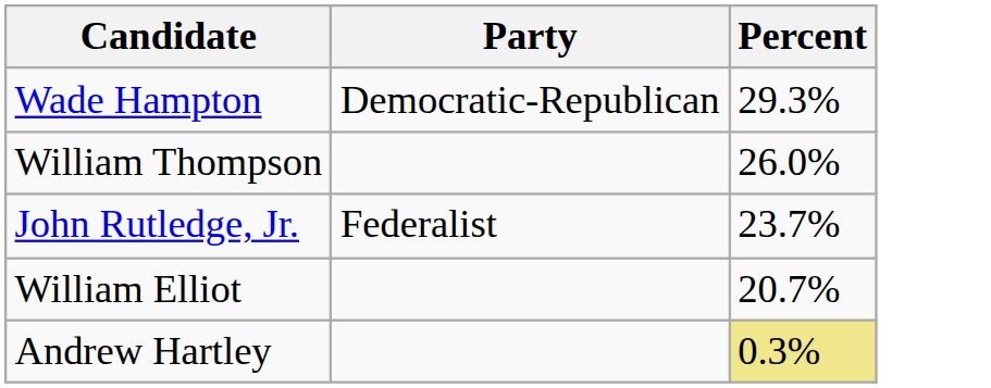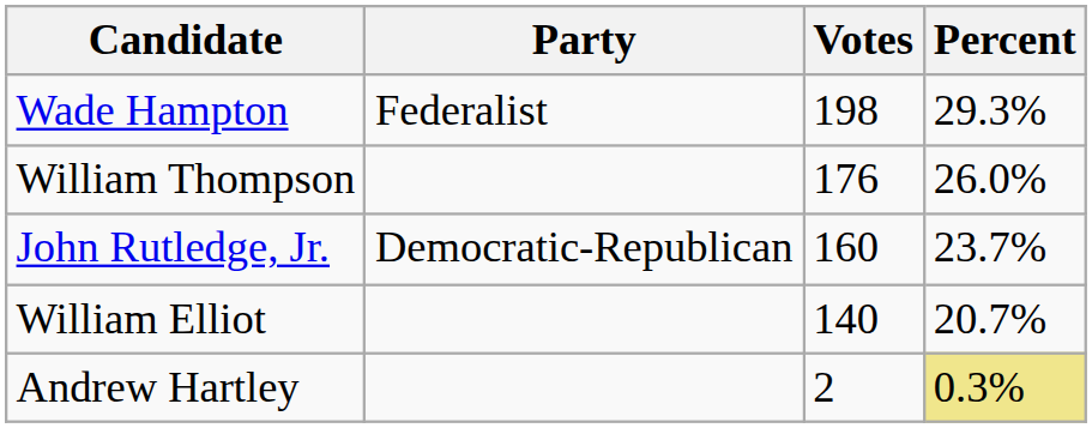+ column: Votes | 198 | 176 | 160 | 140 | 2
Wade Hampton | Party: Democratic-Republican -> Federalist
John Rutledge, Jr. | Party: Federalist -> Democratic-Republican
